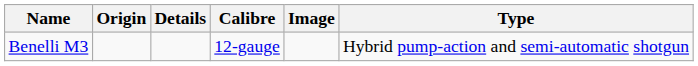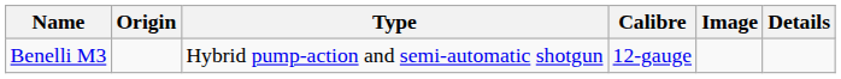columns swapped: Type <-> Details
